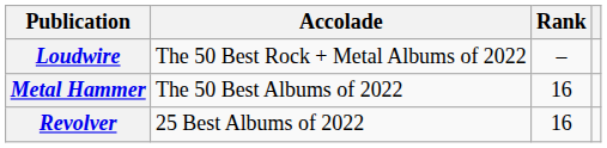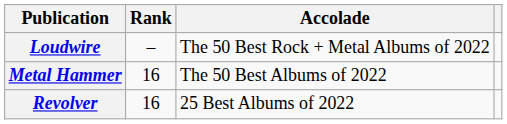columns swapped: Accolade <-> Rank
